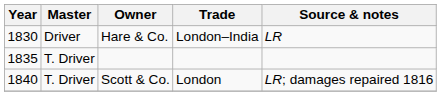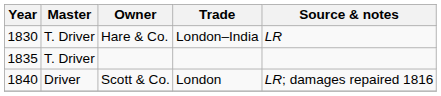Hare & Co. | Master: Driver -> T. Driver
Scott & Co. | Master: T. Driver -> Driver
